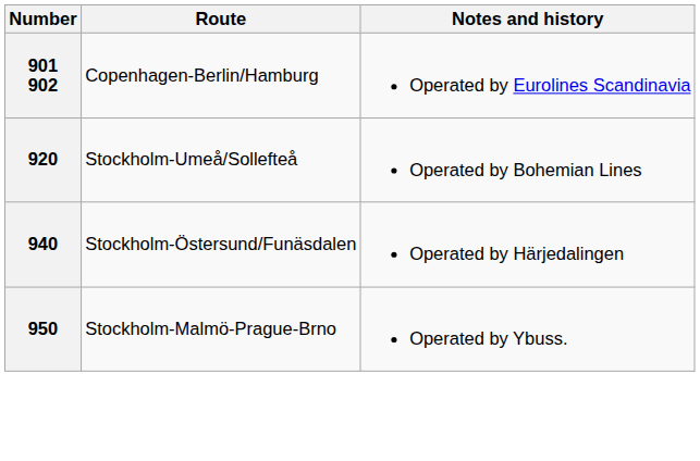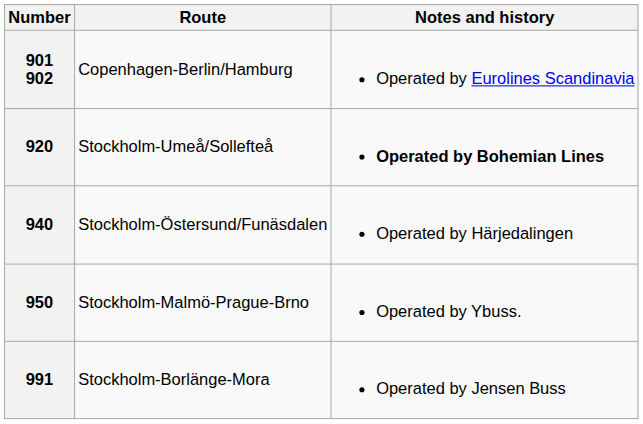920 | Notes and history: normal -> bold
+ row: 991 | Stockholm-Borlänge-Mora | Operated by Jensen Buss
